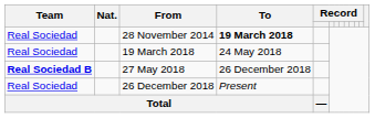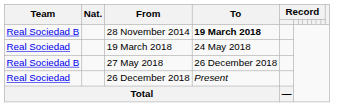28 November 2014 | Team: Real Sociedad -> Real Sociedad B
27 May 2018 | Team: bold -> normal
